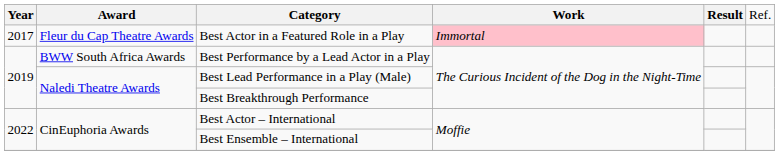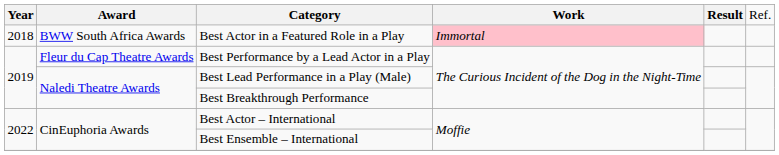Best Actor in a Featured Role in a Play | column 1: 2017 -> 2018
Best Actor in a Featured Role in a Play | column 2: Fleur du Cap Theatre Awards -> BWW South Africa Awards
Best Performance by a Lead Actor in a Play | column 2: BWW South Africa Awards -> Fleur du Cap Theatre Awards
